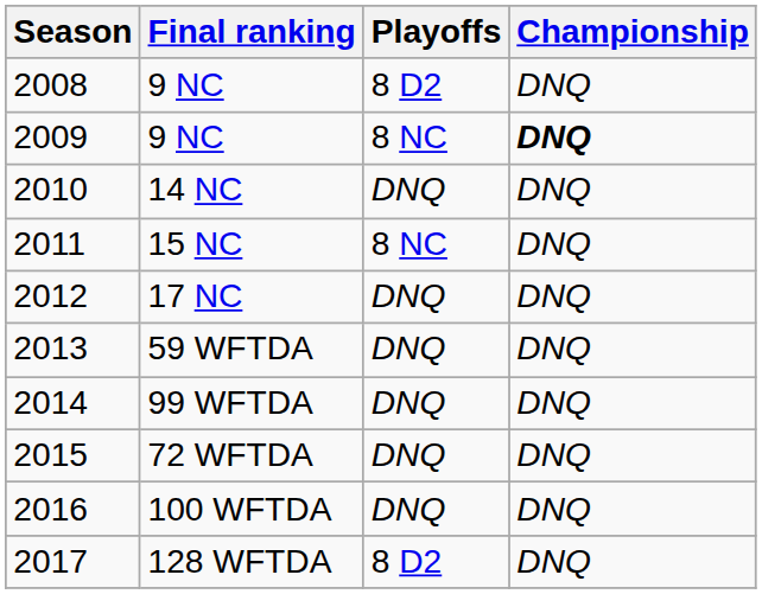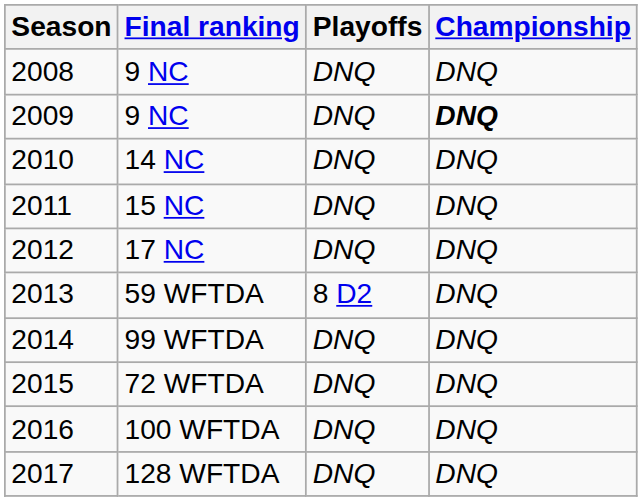2008 / 9 NC | Playoffs: 8 D2 -> DNQ
2009 / 9 NC | Playoffs: 8 NC -> DNQ
15 NC | Playoffs: 8 NC -> DNQ
59 WFTDA | Playoffs: DNQ -> 8 D2
128 WFTDA | Playoffs: 8 D2 -> DNQ
